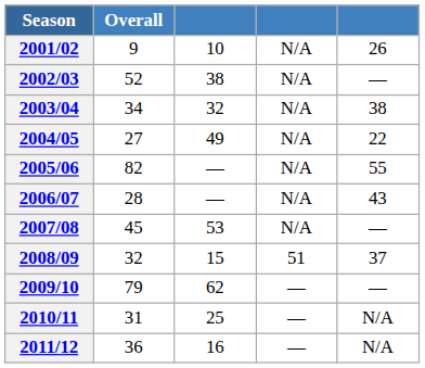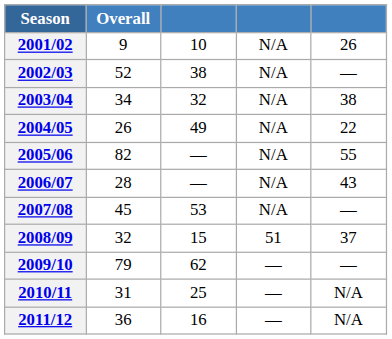2004/05 | Overall: 27 -> 26
